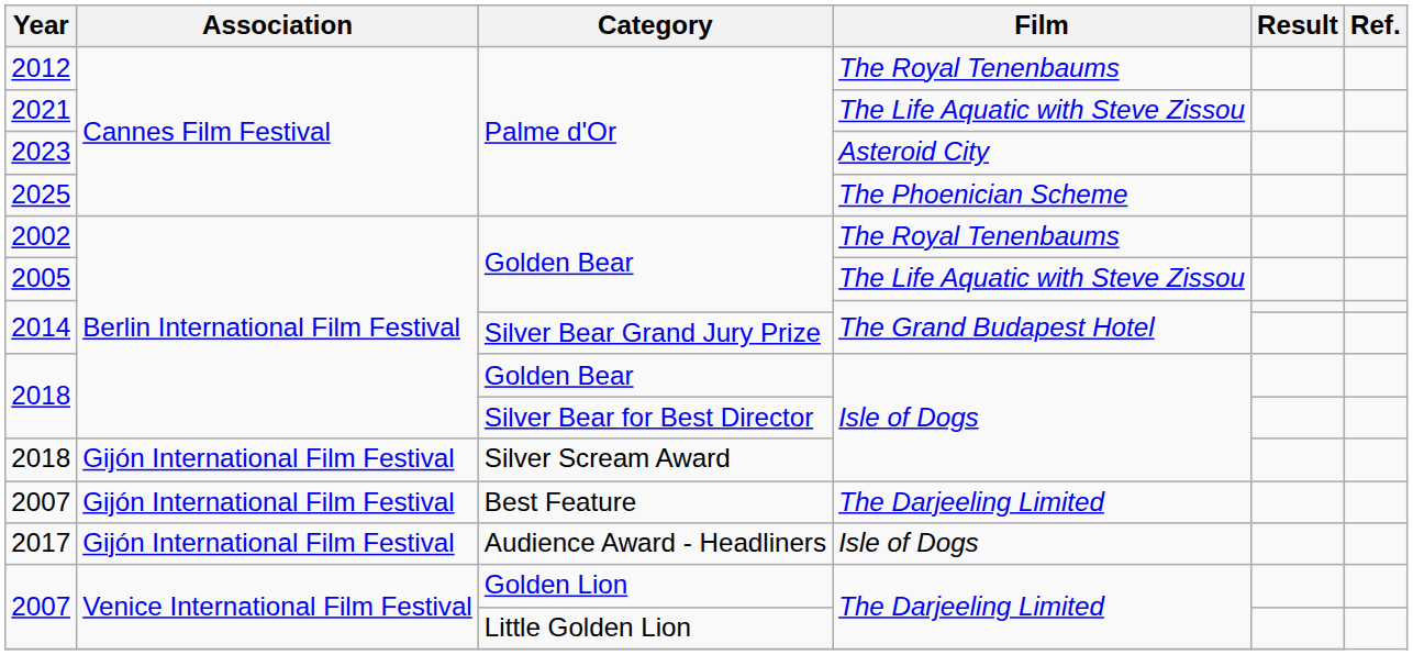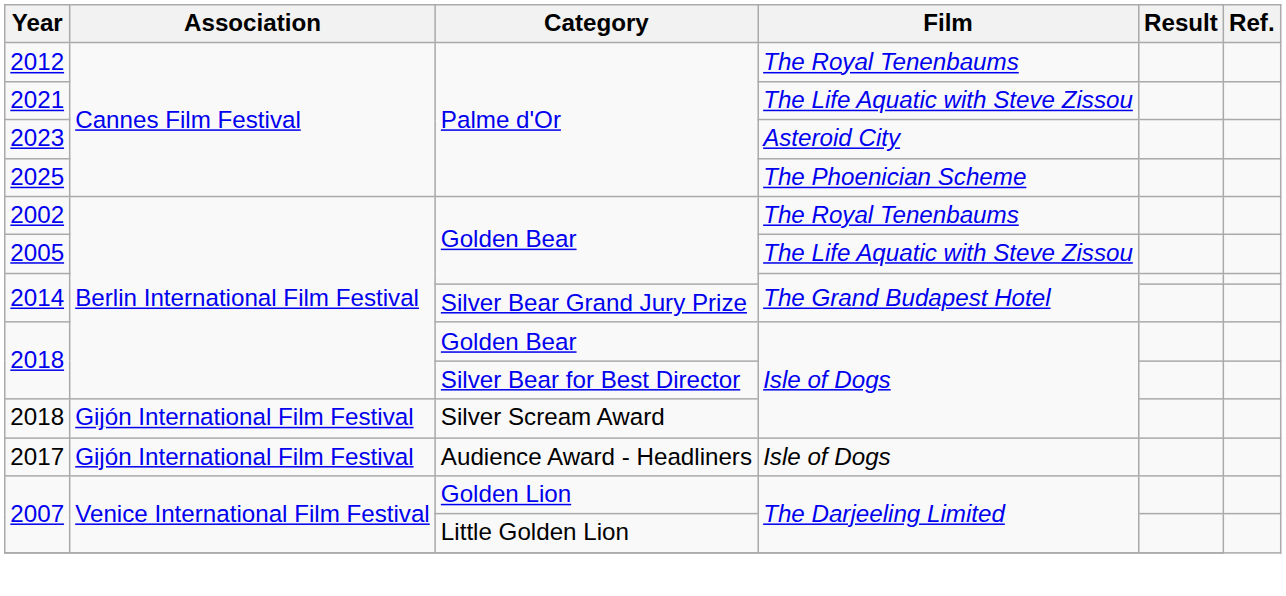- row: 2007 | Gijón International Film Festival | Best Feature | The Darjeeling Limited
